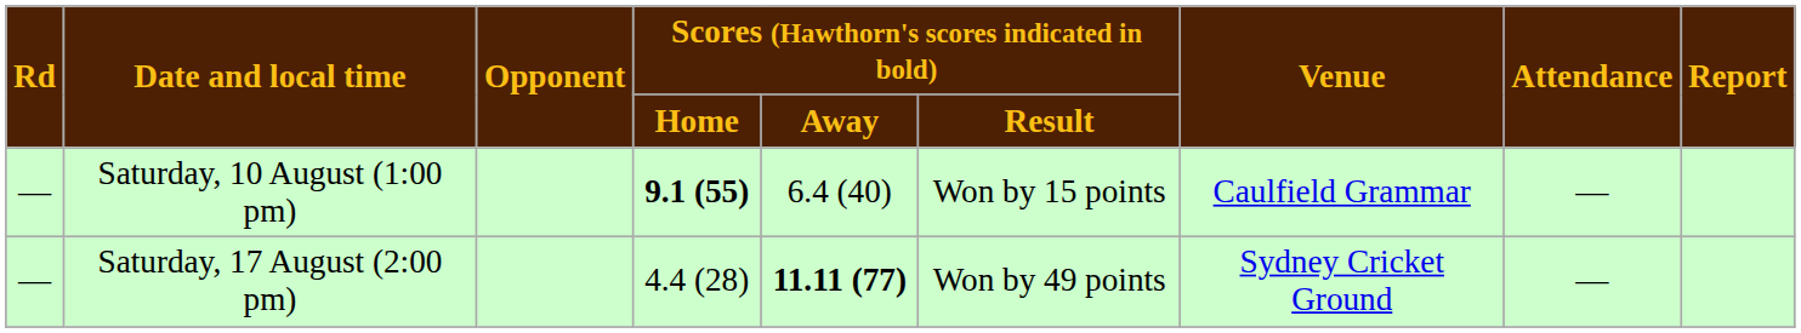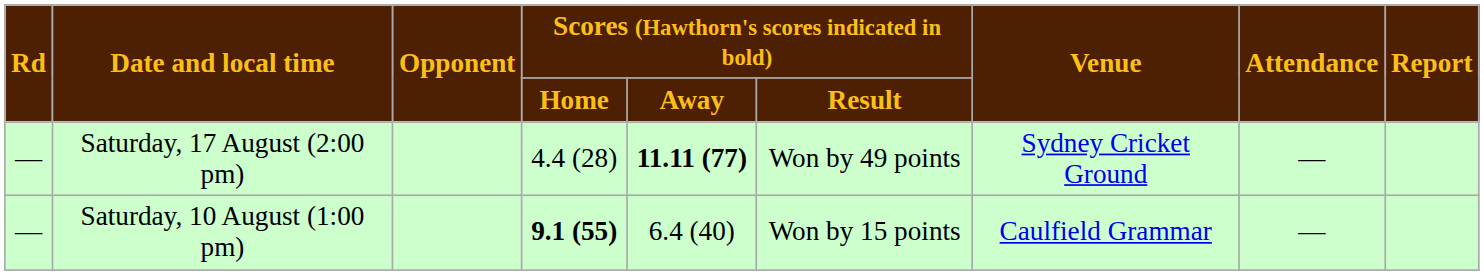rows swapped: Saturday, 10 August (1:00 pm) <-> Saturday, 17 August (2:00 pm)
